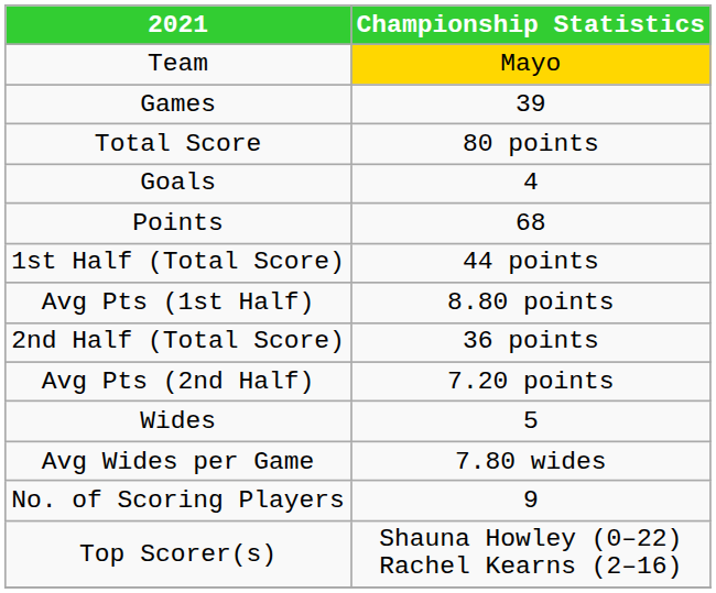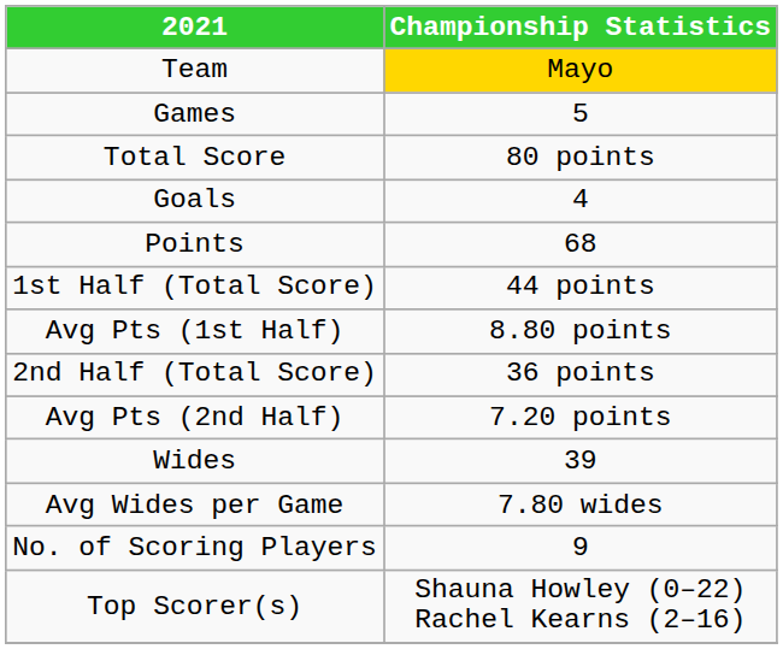Games | Championship Statistics: 39 -> 5
Wides | Championship Statistics: 5 -> 39
